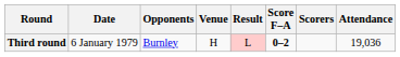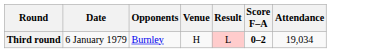- column: Scorers
Third round | Attendance: 19,036 -> 19,034
